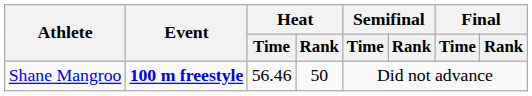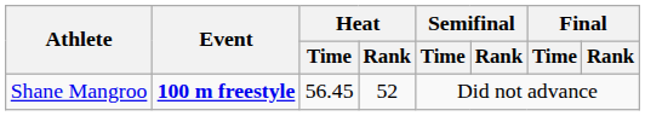Shane Mangroo | Heat / Time: 56.46 -> 56.45
Shane Mangroo | Heat / Rank: 50 -> 52
